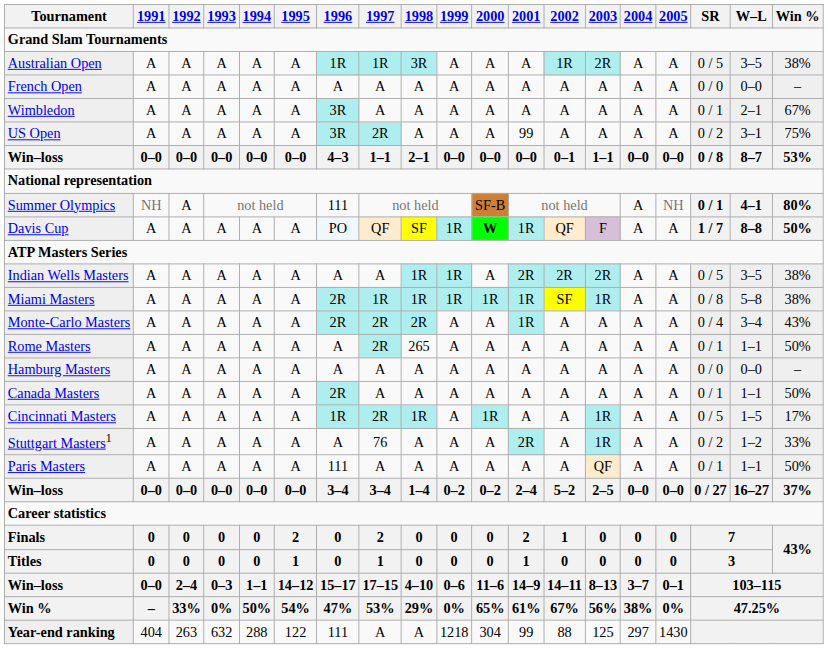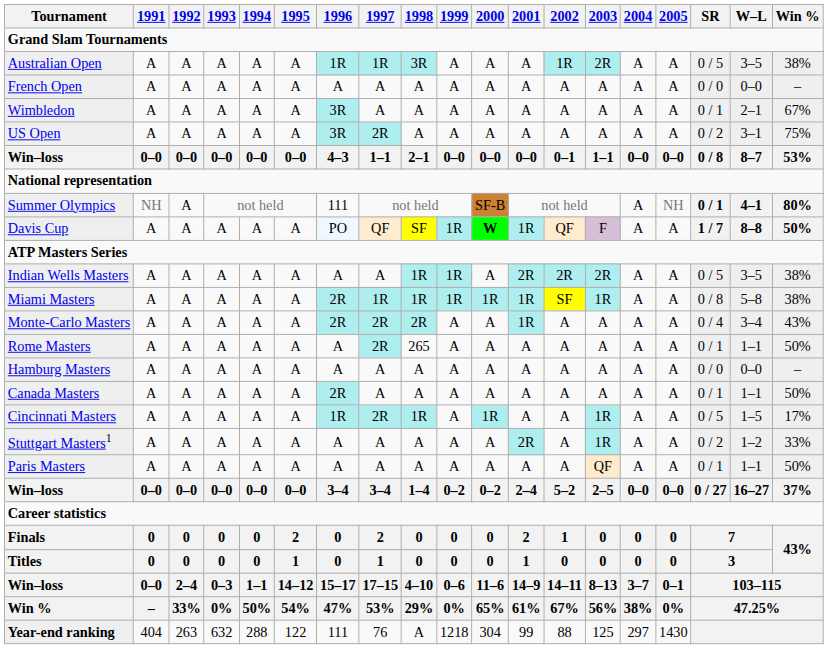US Open | 2001: 99 -> A
Stuttgart Masters1 | 1997: 76 -> A
Paris Masters | 1996: 111 -> A
Year-end ranking | 1997: A -> 76
